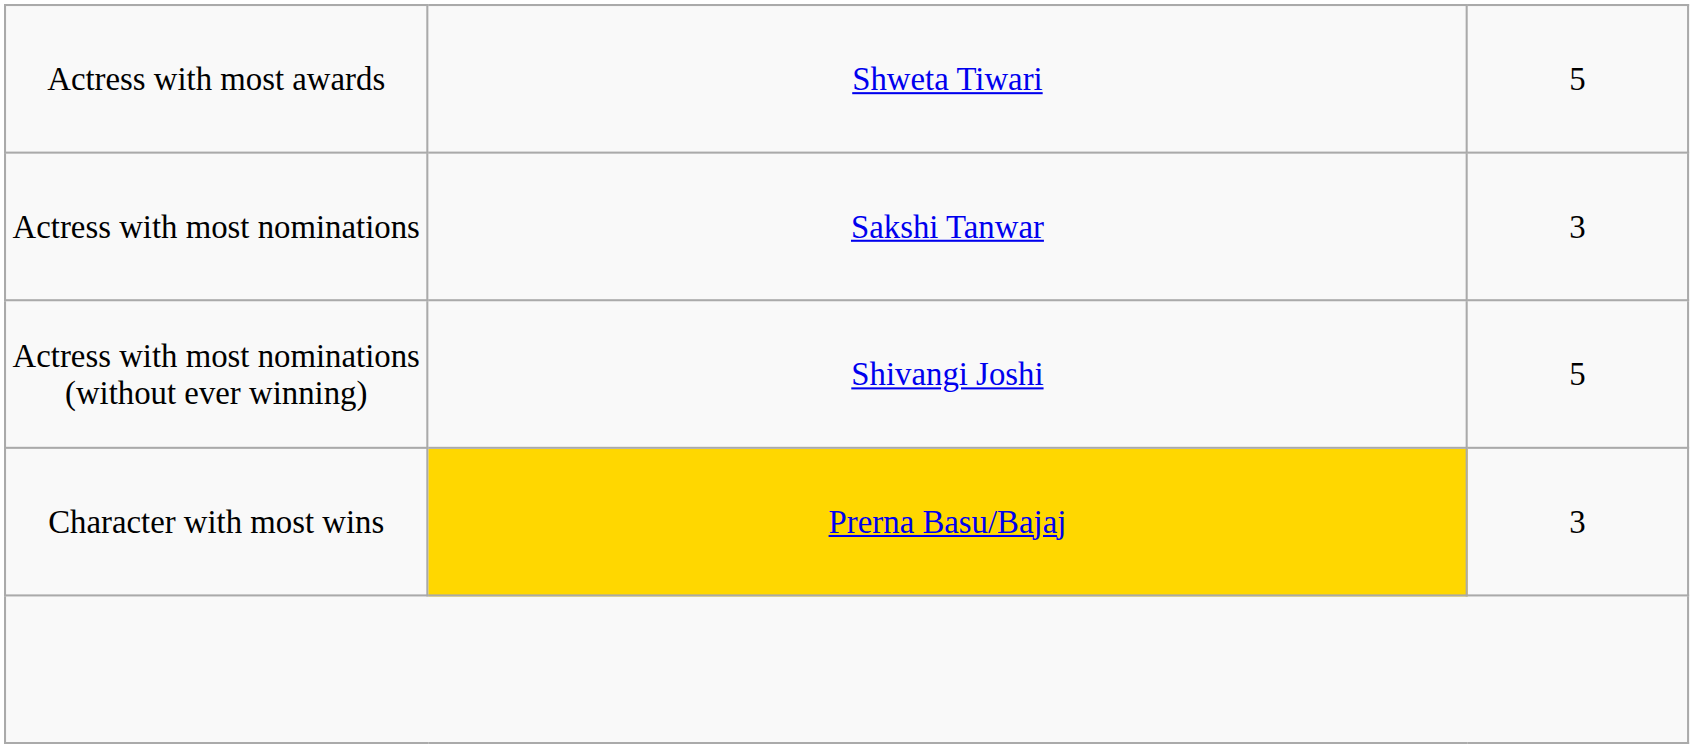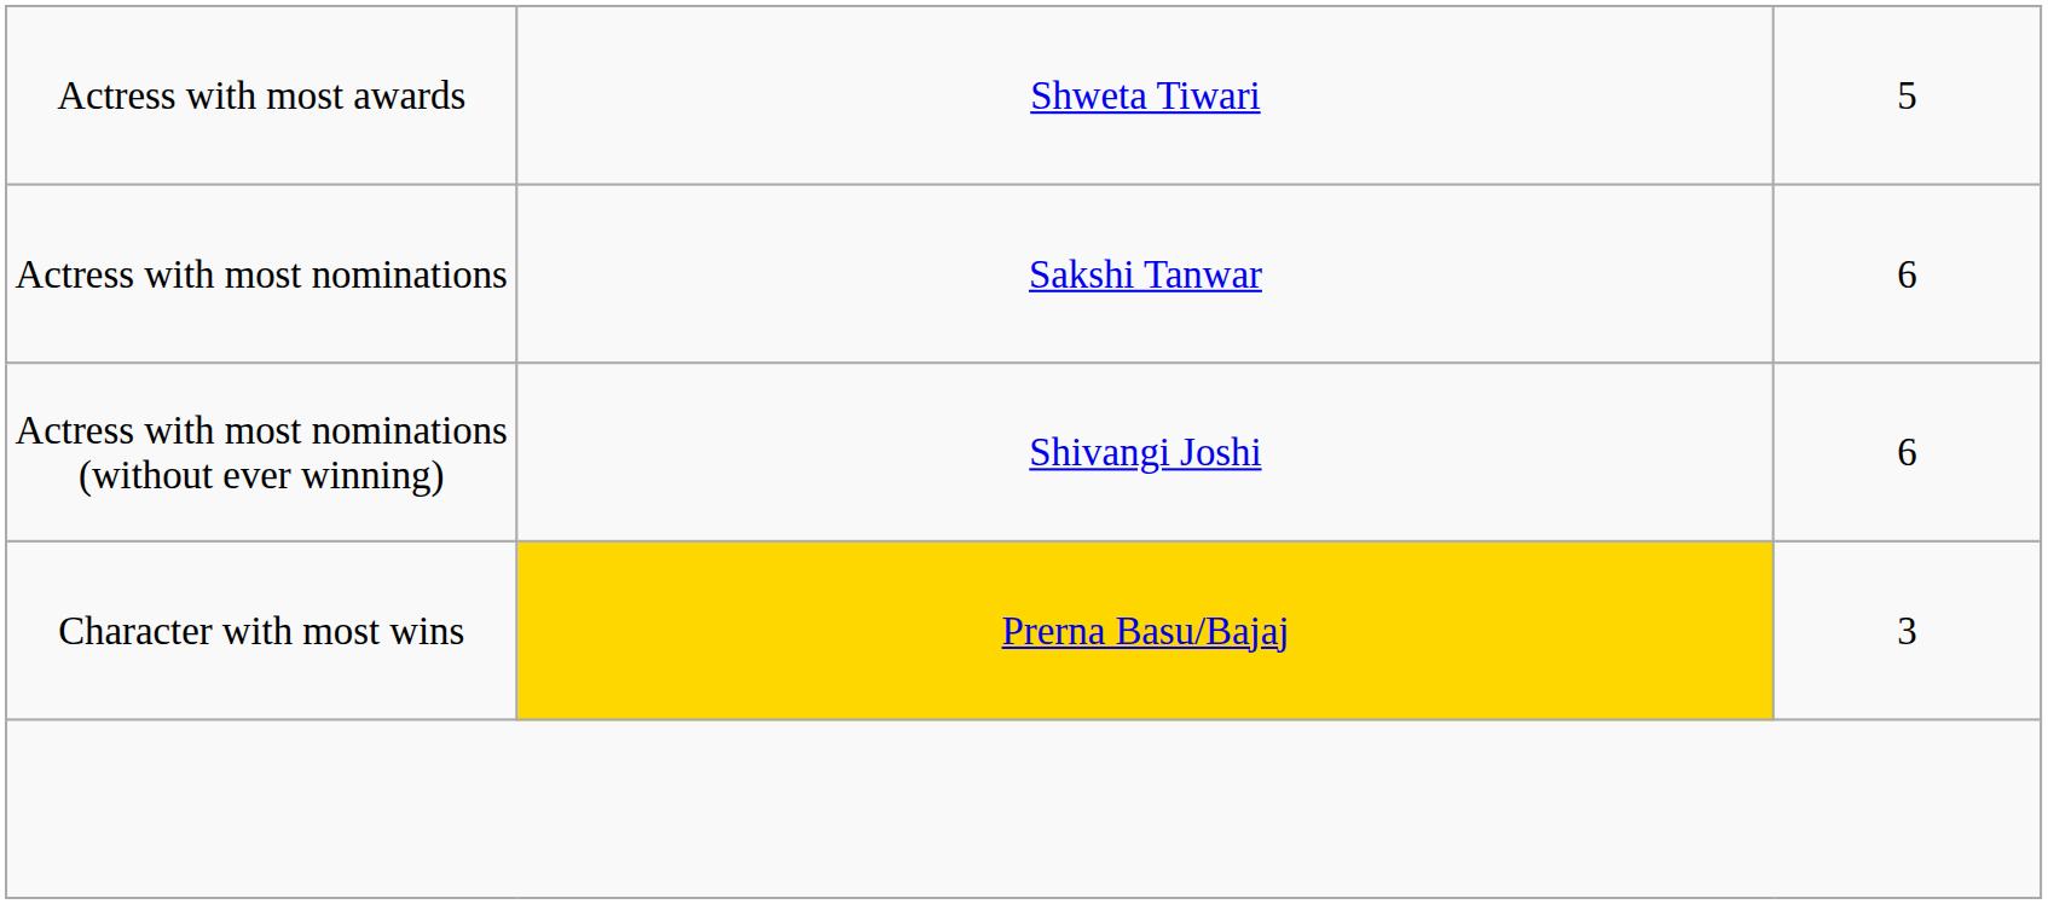Actress with most nominations | column 3: 3 -> 6
Actress with most nominations (without ever winning) | column 3: 5 -> 6
